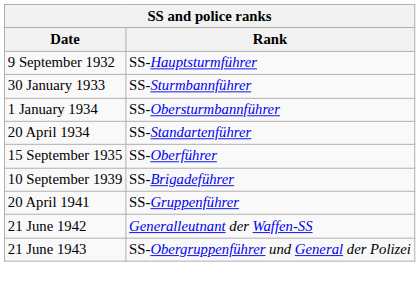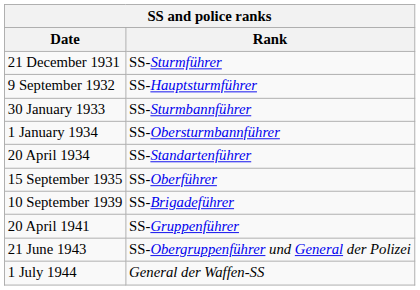+ row: 21 December 1931 | SS-Sturmführer
- row: 21 June 1942 | Generalleutnant der Waffen-SS
+ row: 1 July 1944 | General der Waffen-SS
